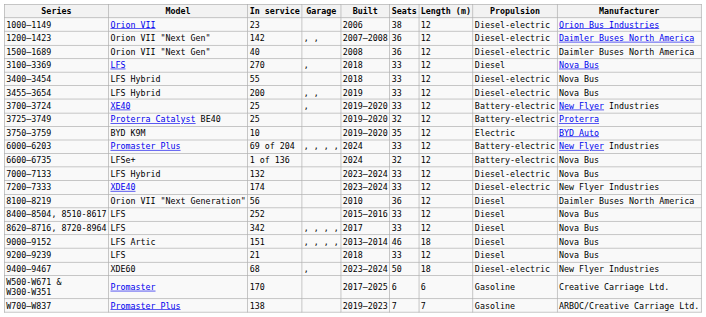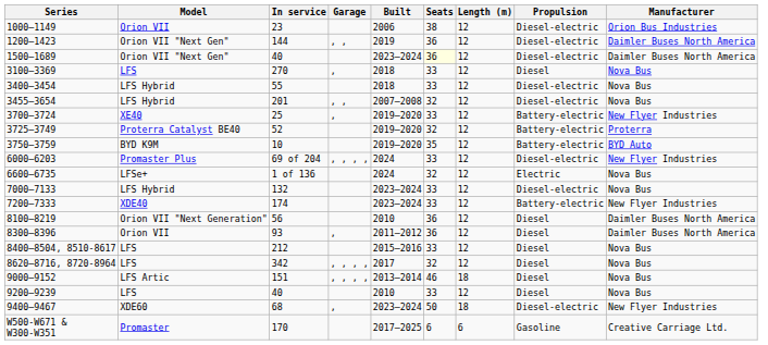1200–1423 | In service: 142 -> 144
1200–1423 | Built: 2007–2008 -> 2019
1500–1689 | Built: 2008 -> 2023–2024
1500–1689 | Seats: no background -> lightyellow background
3455–3654 | In service: 200 -> 201
3455–3654 | Built: 2019 -> 2007–2008
3455–3654 | Seats: 33 -> 32
3725–3749 | In service: 25 -> 52
3750–3759 | Propulsion: Electric -> Battery-electric
6000–6203 | Propulsion: Battery-electric -> Diesel-electric
6600–6735 | Propulsion: Battery-electric -> Electric
7200–7333 | Propulsion: Diesel-electric -> Battery-electric
+ row: 8300–8396 | Orion VII | 93 | , | 2011–2012 | 36 | 12 | Diesel | Daimler Buses North America
8400–8504, 8510-8617 | In service: 252 -> 212
8620–8716, 8720-8964 | Seats: 33 -> 32
9200–9239 | In service: 21 -> 40
9200–9239 | Built: 2018 -> 2010
- row: W700–W837 | Promaster Plus | 138 | 2019–2023 | 7 | 7 | Gasoline | ARBOC/Creative Carriage Ltd.
